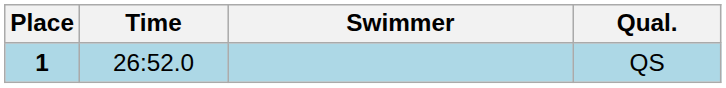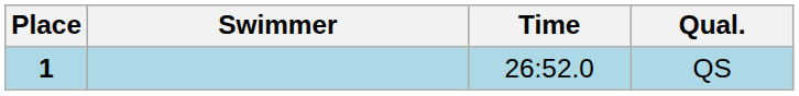columns swapped: Swimmer <-> Time
